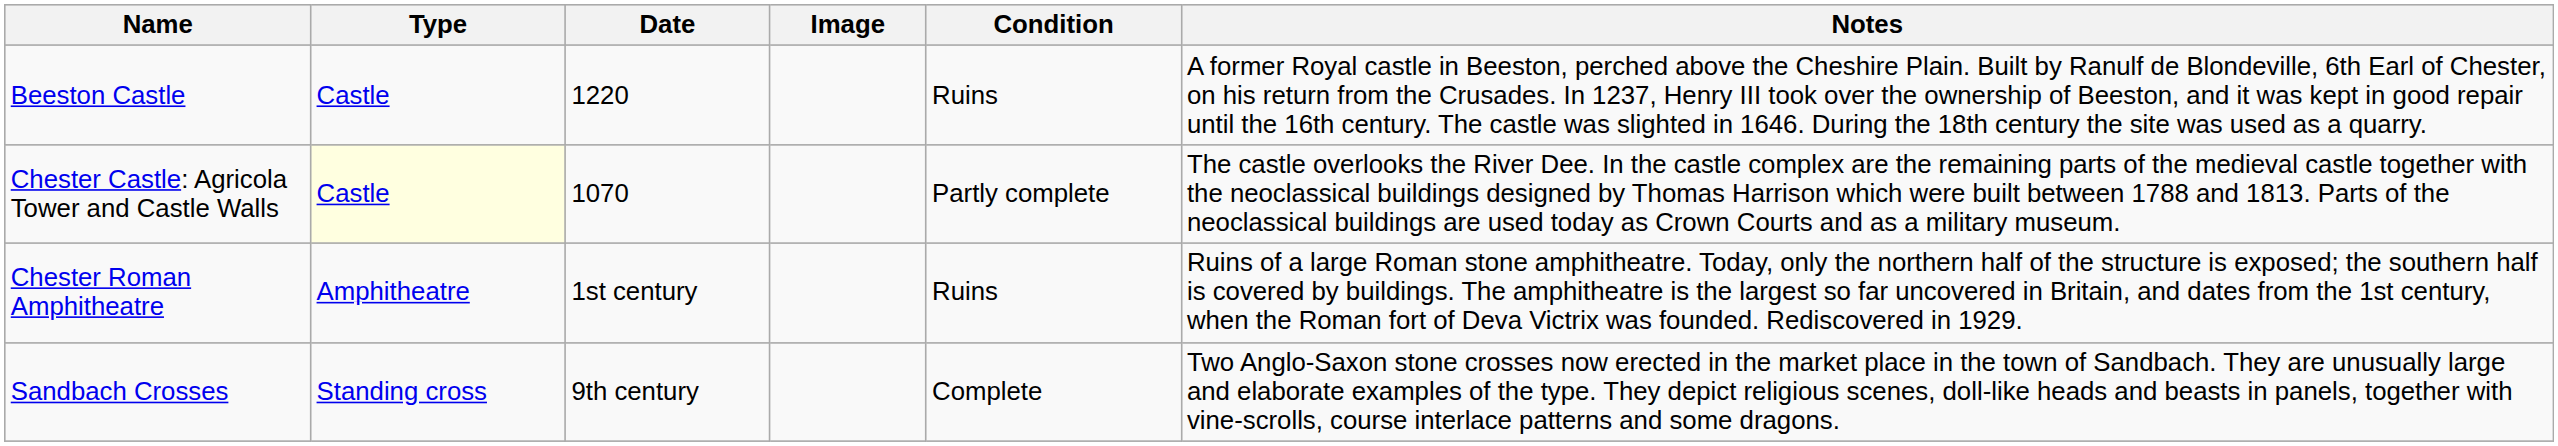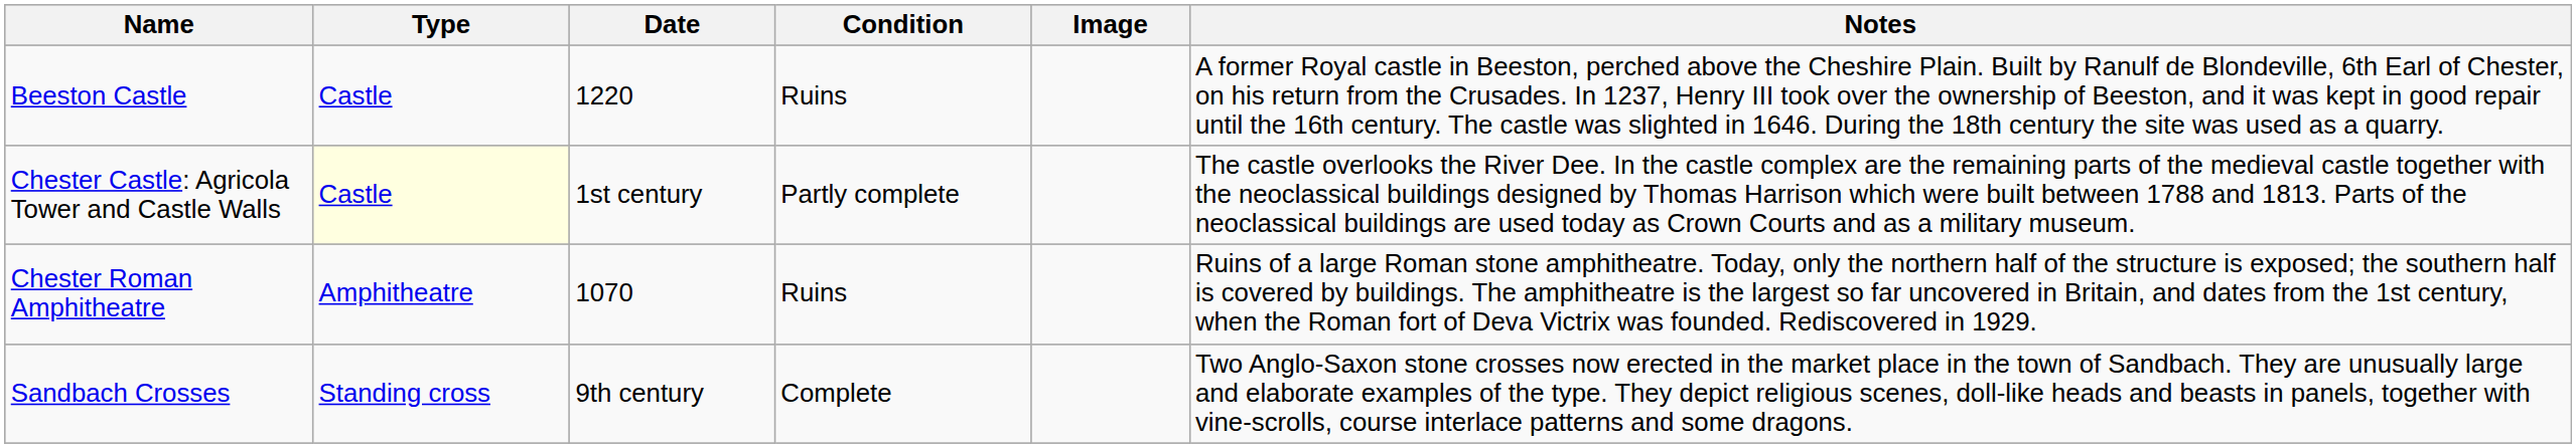columns swapped: Condition <-> Image
Chester Castle: Agricola Tower and Castle Walls | Date: 1070 -> 1st century
Chester Roman Amphitheatre | Date: 1st century -> 1070
